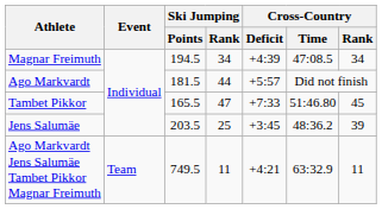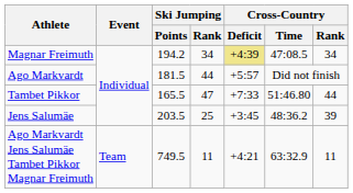Magnar Freimuth | Ski Jumping / Points: 194.5 -> 194.2
Magnar Freimuth | Cross-Country / Deficit: no background -> khaki background
Tambet Pikkor | Cross-Country / Rank: 45 -> 44
